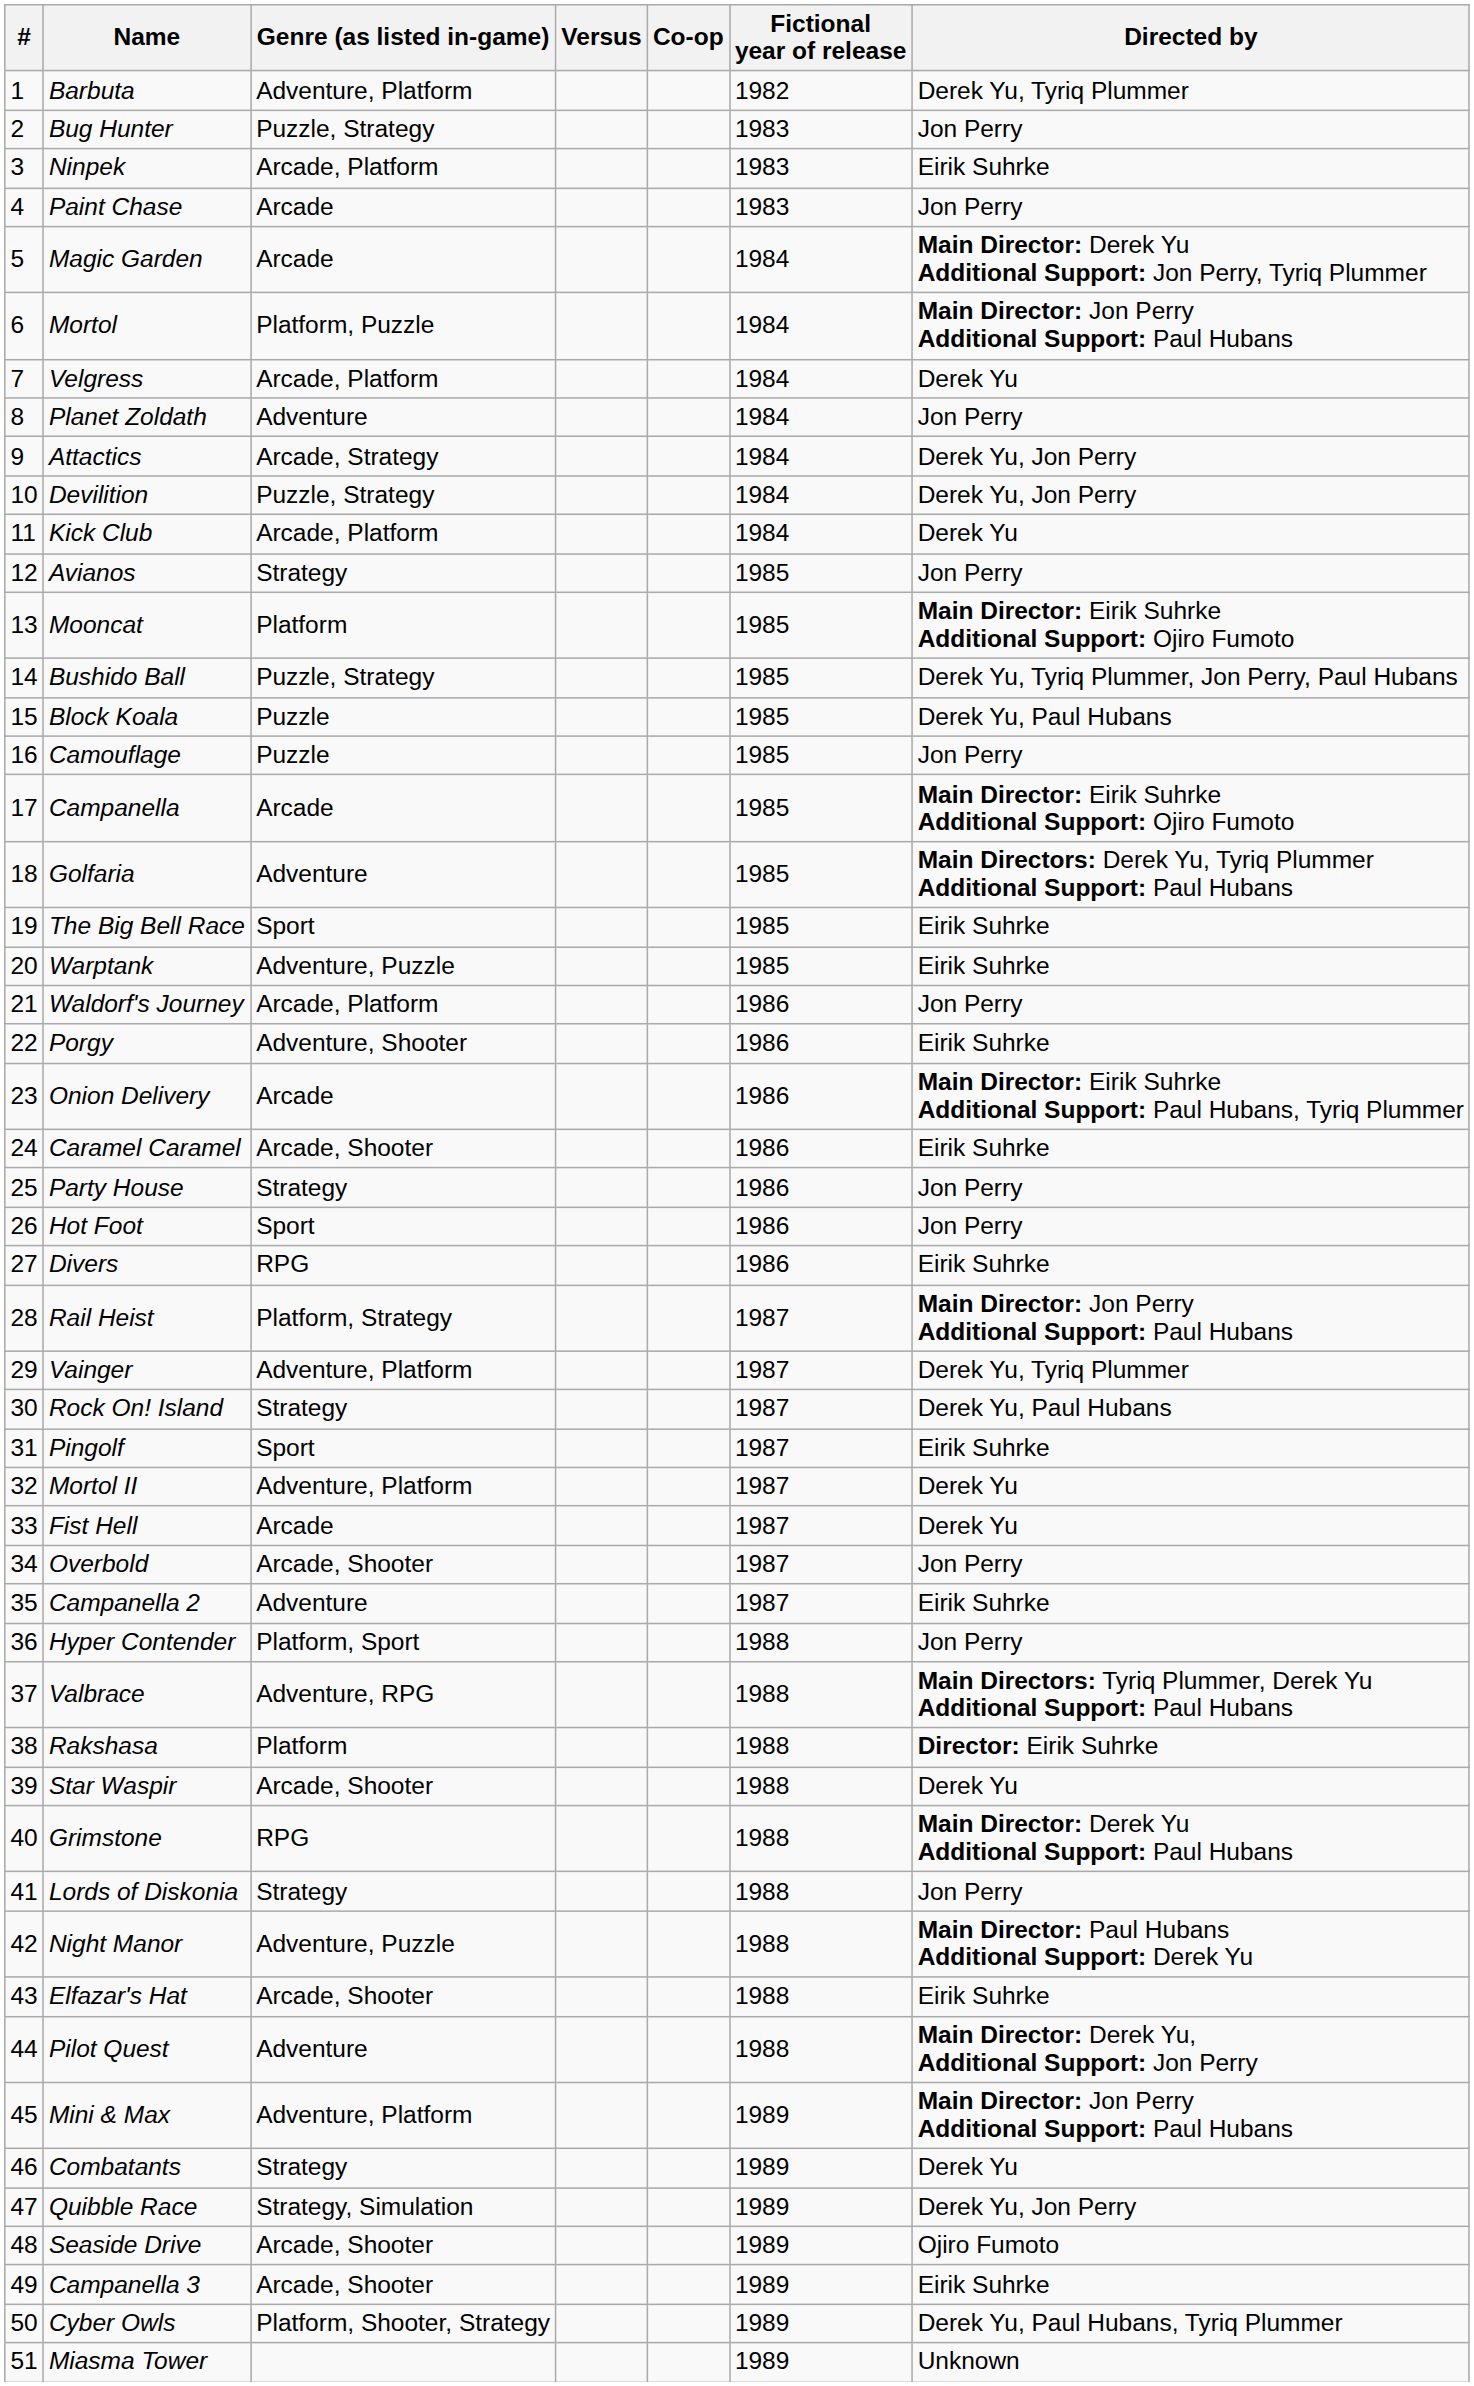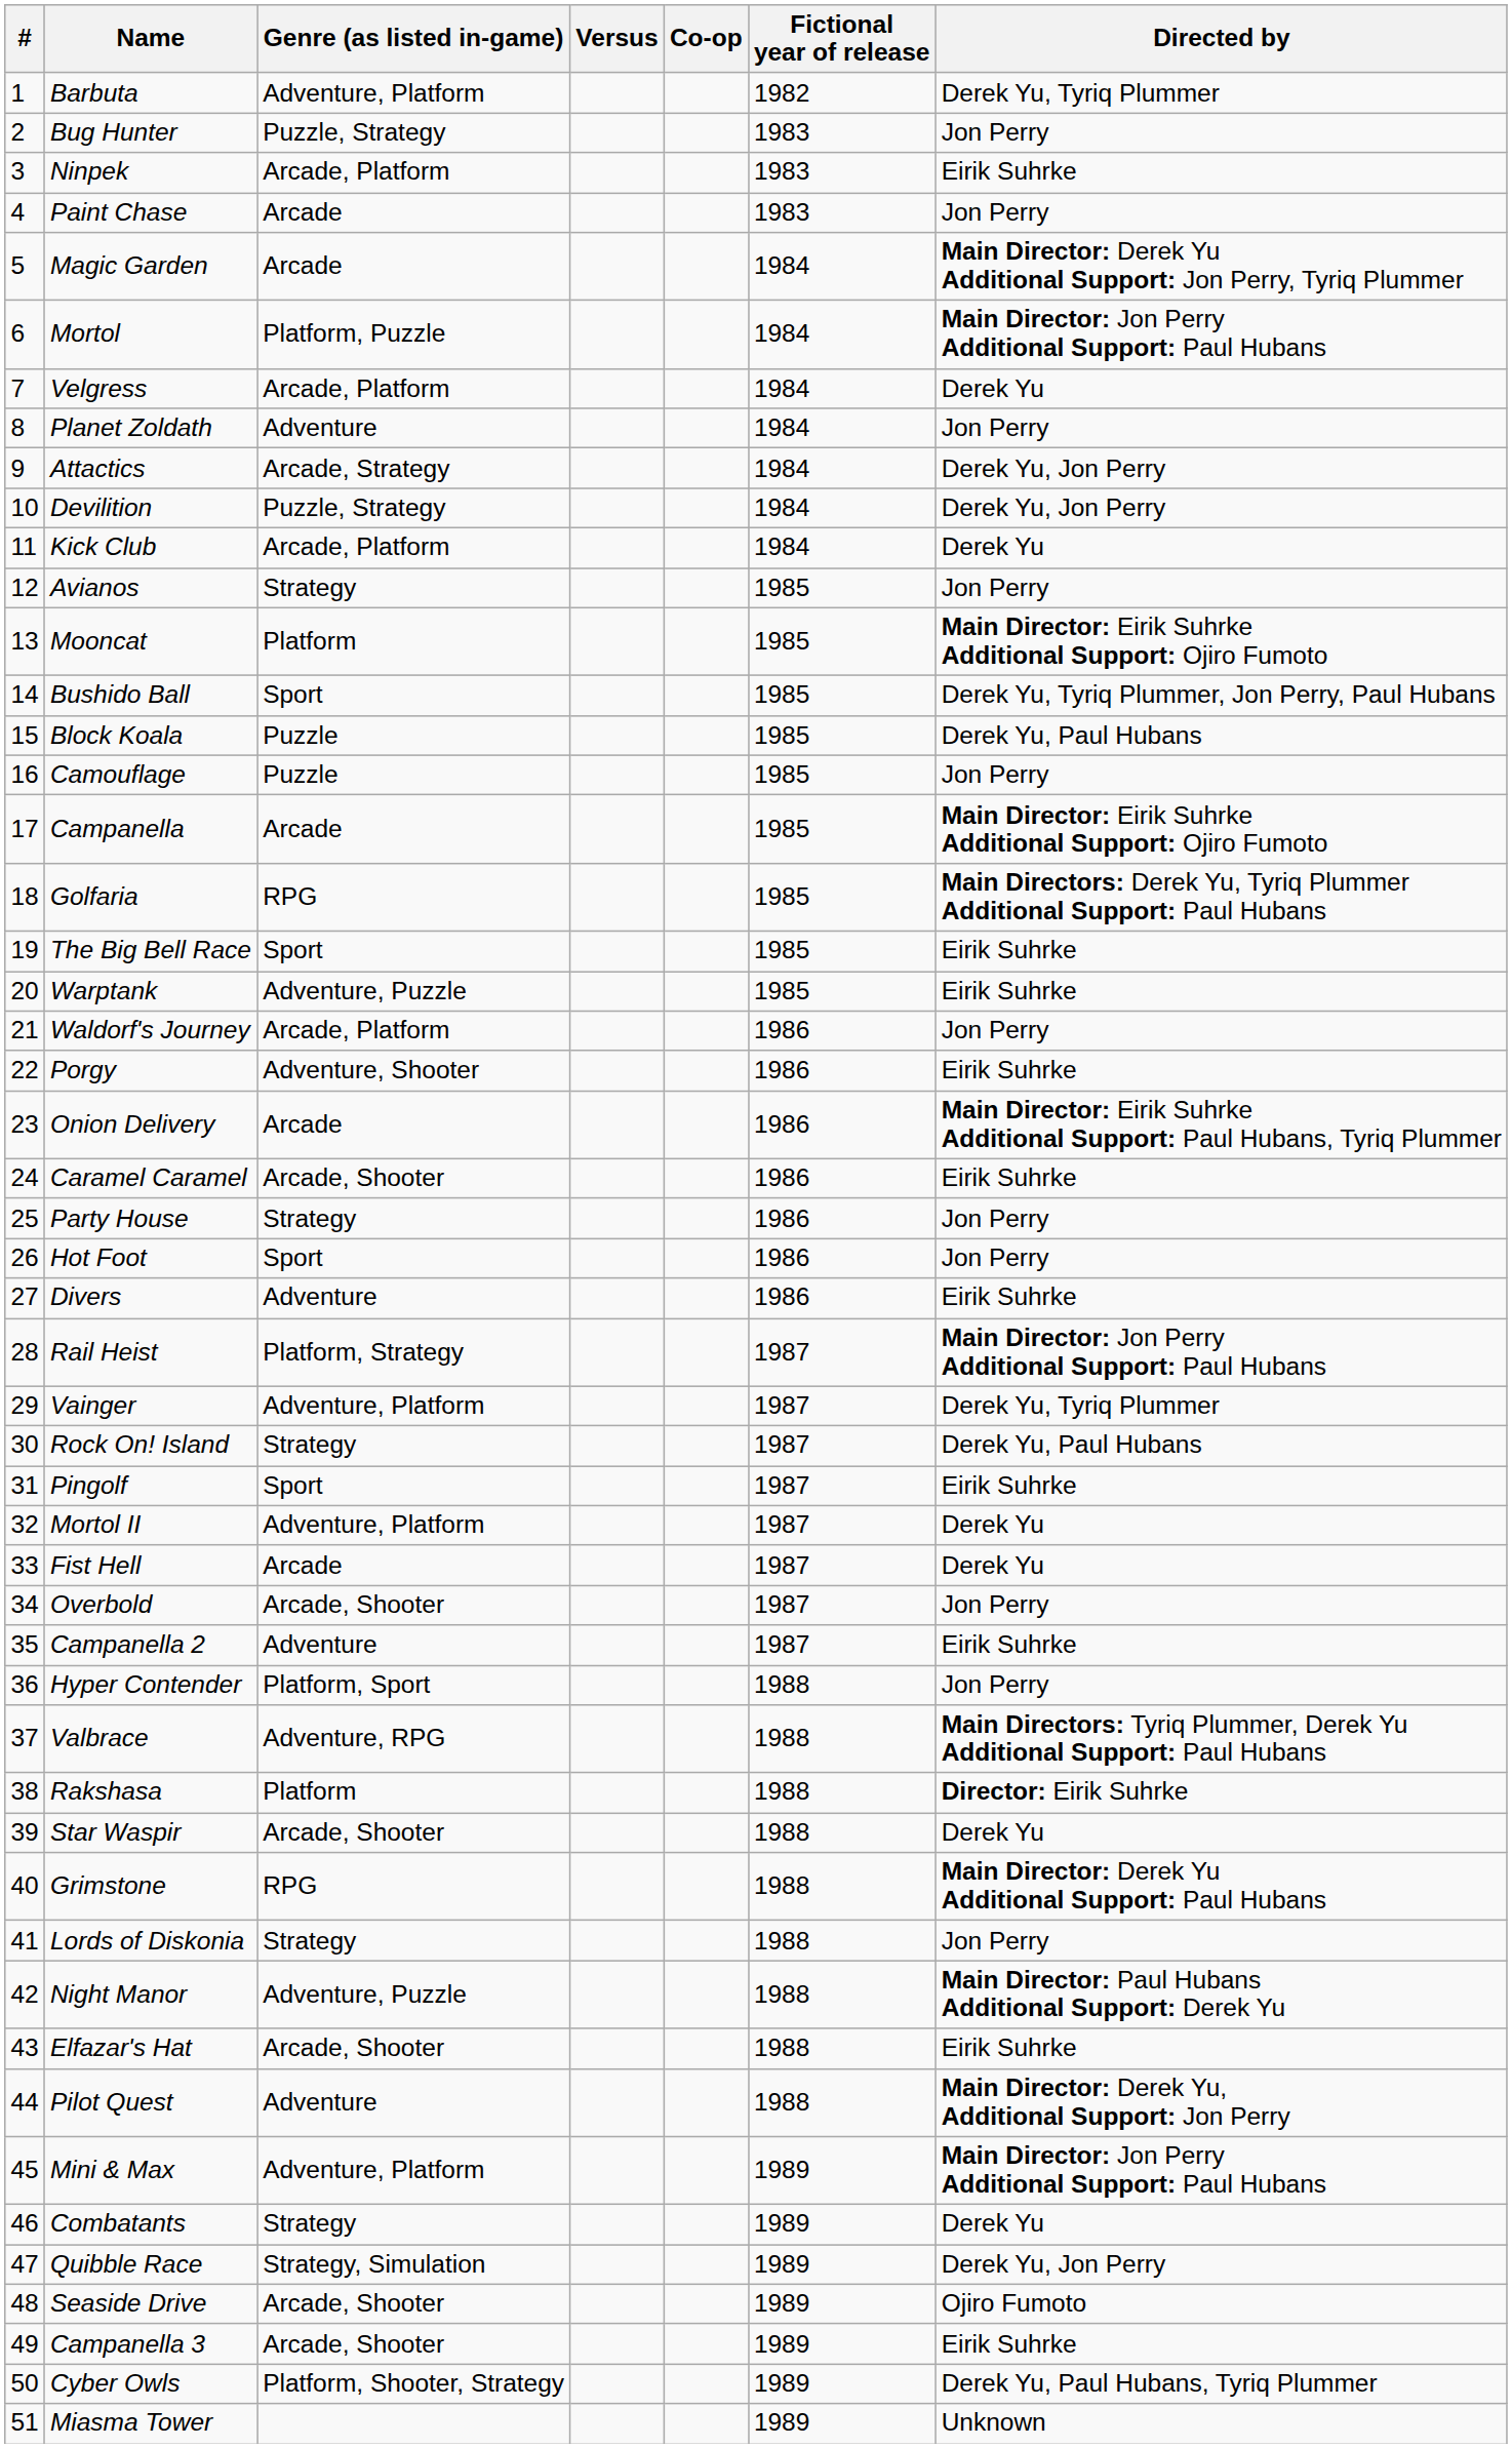Bushido Ball | Genre (as listed in-game): Puzzle, Strategy -> Sport
Golfaria | Genre (as listed in-game): Adventure -> RPG
Divers | Genre (as listed in-game): RPG -> Adventure
